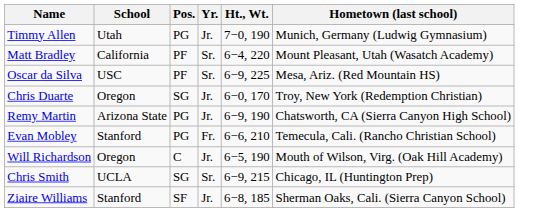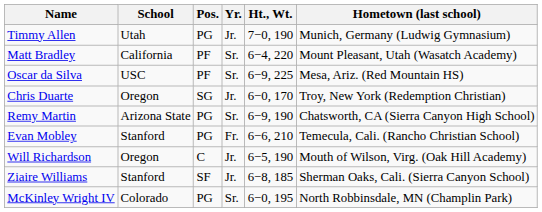Remy Martin | Yr.: Jr. -> Sr.
- row: Chris Smith | UCLA | SG | Sr. | 6−9, 215 | Chicago, IL (Huntington Prep)
+ row: McKinley Wright IV | Colorado | PG | Sr. | 6−0, 195 | North Robbinsdale, MN (Champlin Park)
